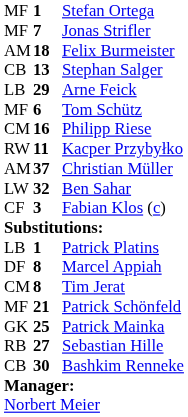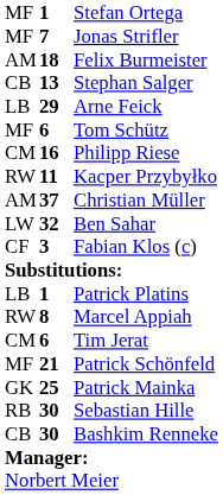Marcel Appiah | column 1: DF -> RW
Tim Jerat | column 2: 8 -> 6
Sebastian Hille | column 2: 27 -> 30
